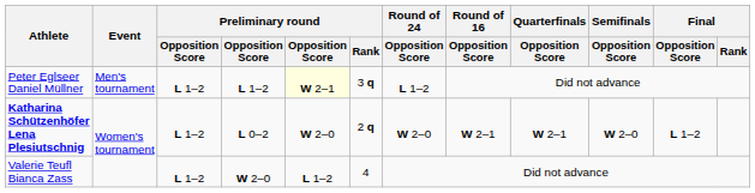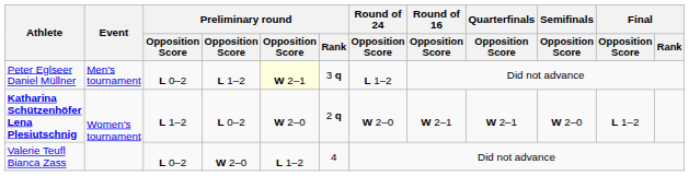Peter Eglseer Daniel Müllner | column 3: L 1–2 -> L 0–2
Valerie Teufl Bianca Zass | column 3: L 1–2 -> L 0–2
